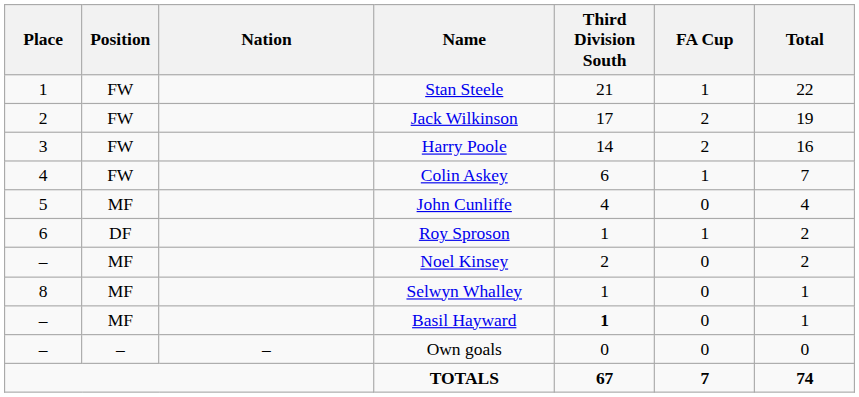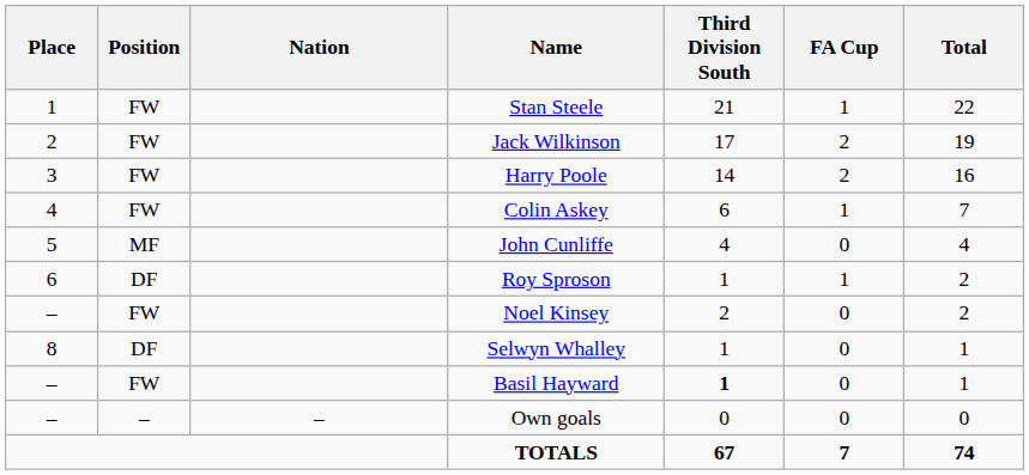Noel Kinsey | Position: MF -> FW
Selwyn Whalley | Position: MF -> DF
Basil Hayward | Position: MF -> FW
